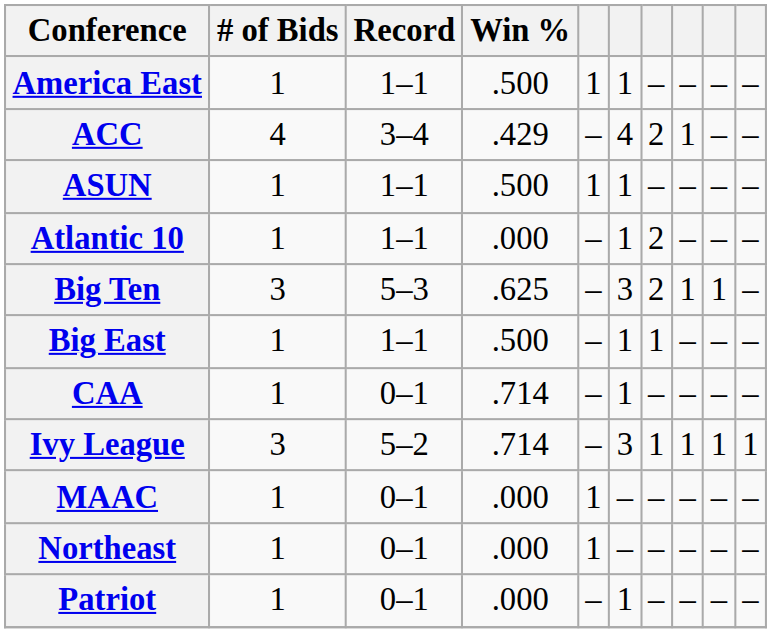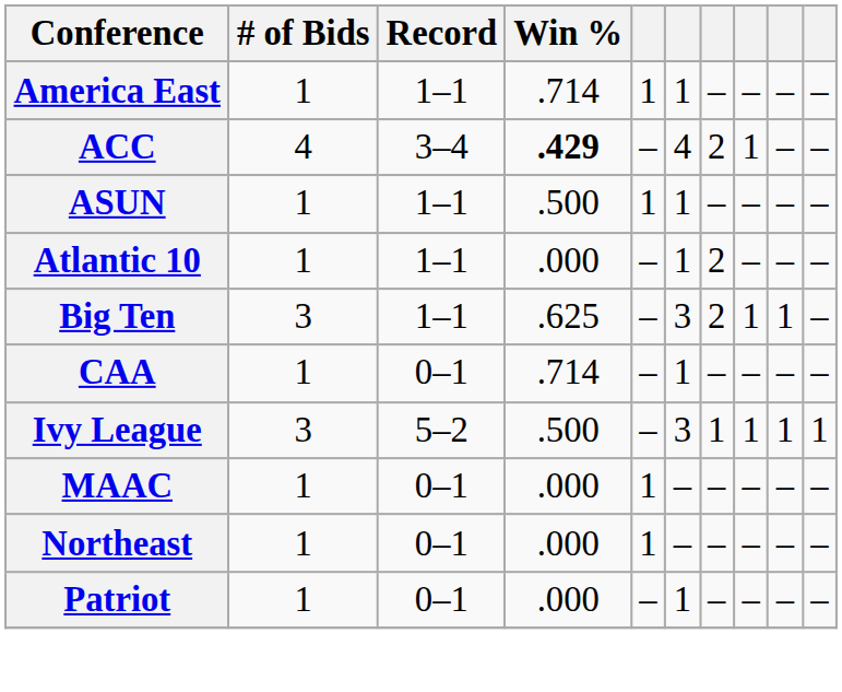America East | Win %: .500 -> .714
ACC | Win %: normal -> bold
Big Ten | Record: 5–3 -> 1–1
- row: Big East | 1 | 1–1 | .500 | – | 1 | 1 | – | – | –
Ivy League | Win %: .714 -> .500
